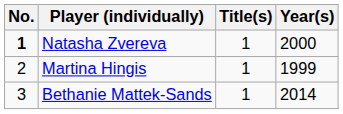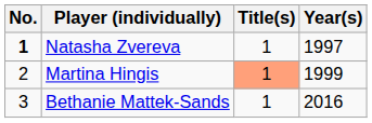Natasha Zvereva | Year(s): 2000 -> 1997
Martina Hingis | Title(s): no background -> lightsalmon background
Bethanie Mattek-Sands | Year(s): 2014 -> 2016
